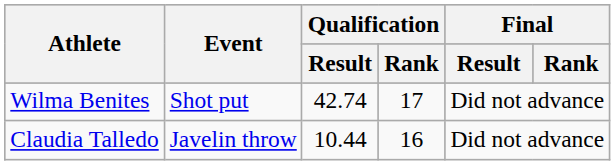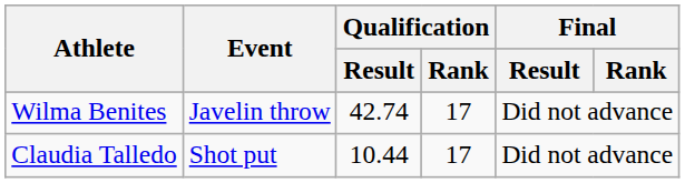Wilma Benites | Event: Shot put -> Javelin throw
Claudia Talledo | Event: Javelin throw -> Shot put
Claudia Talledo | Qualification / Rank: 16 -> 17
